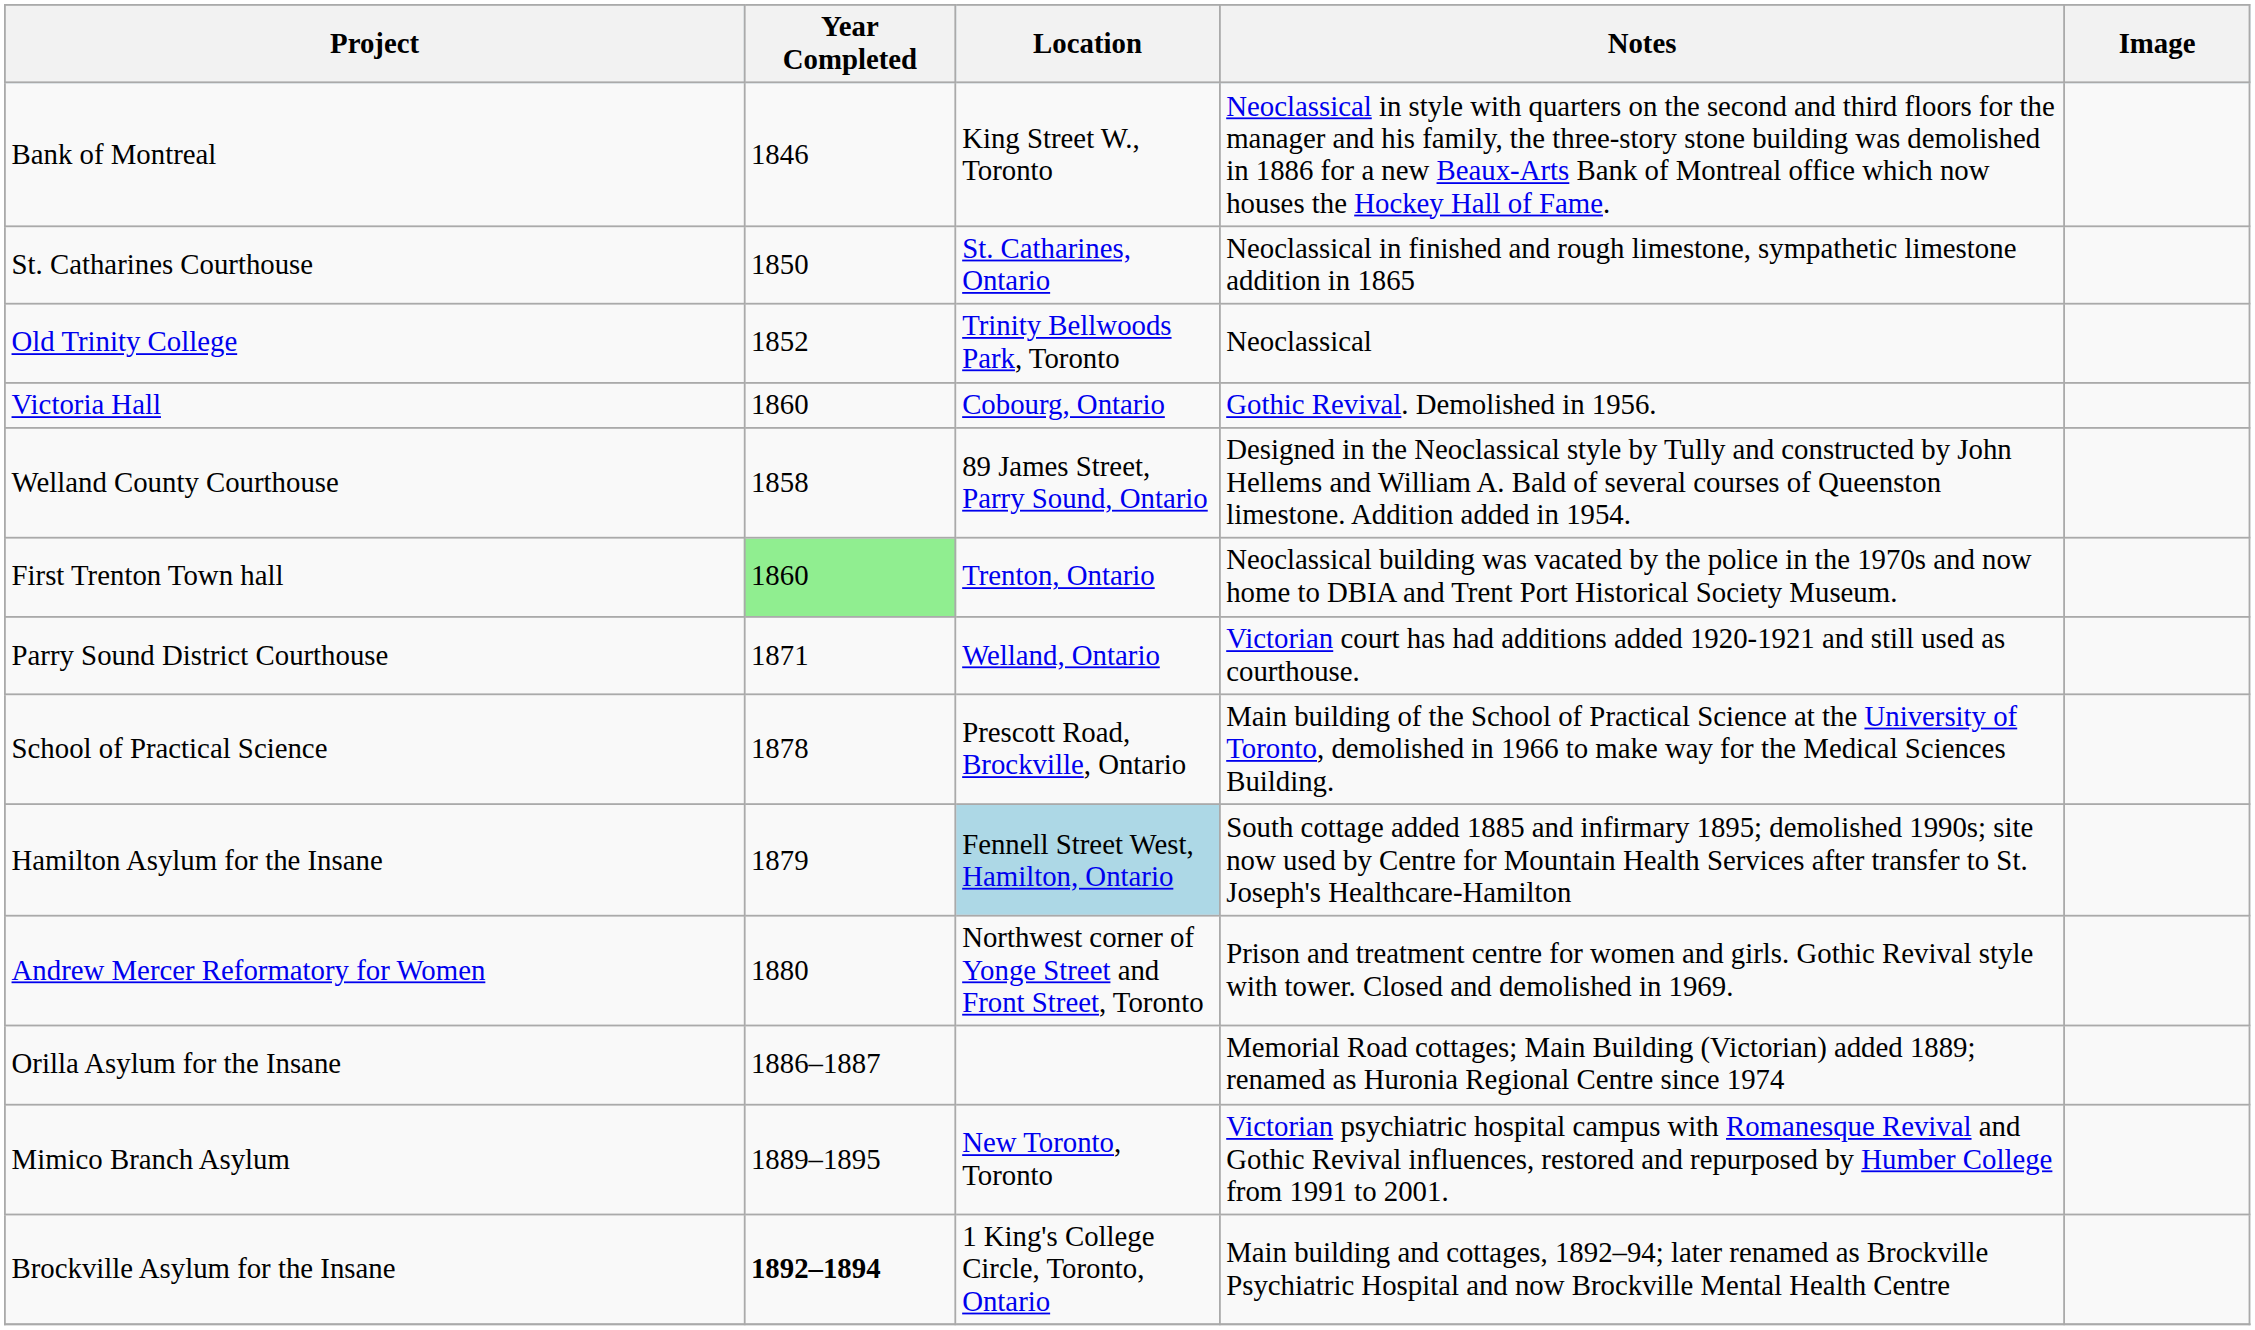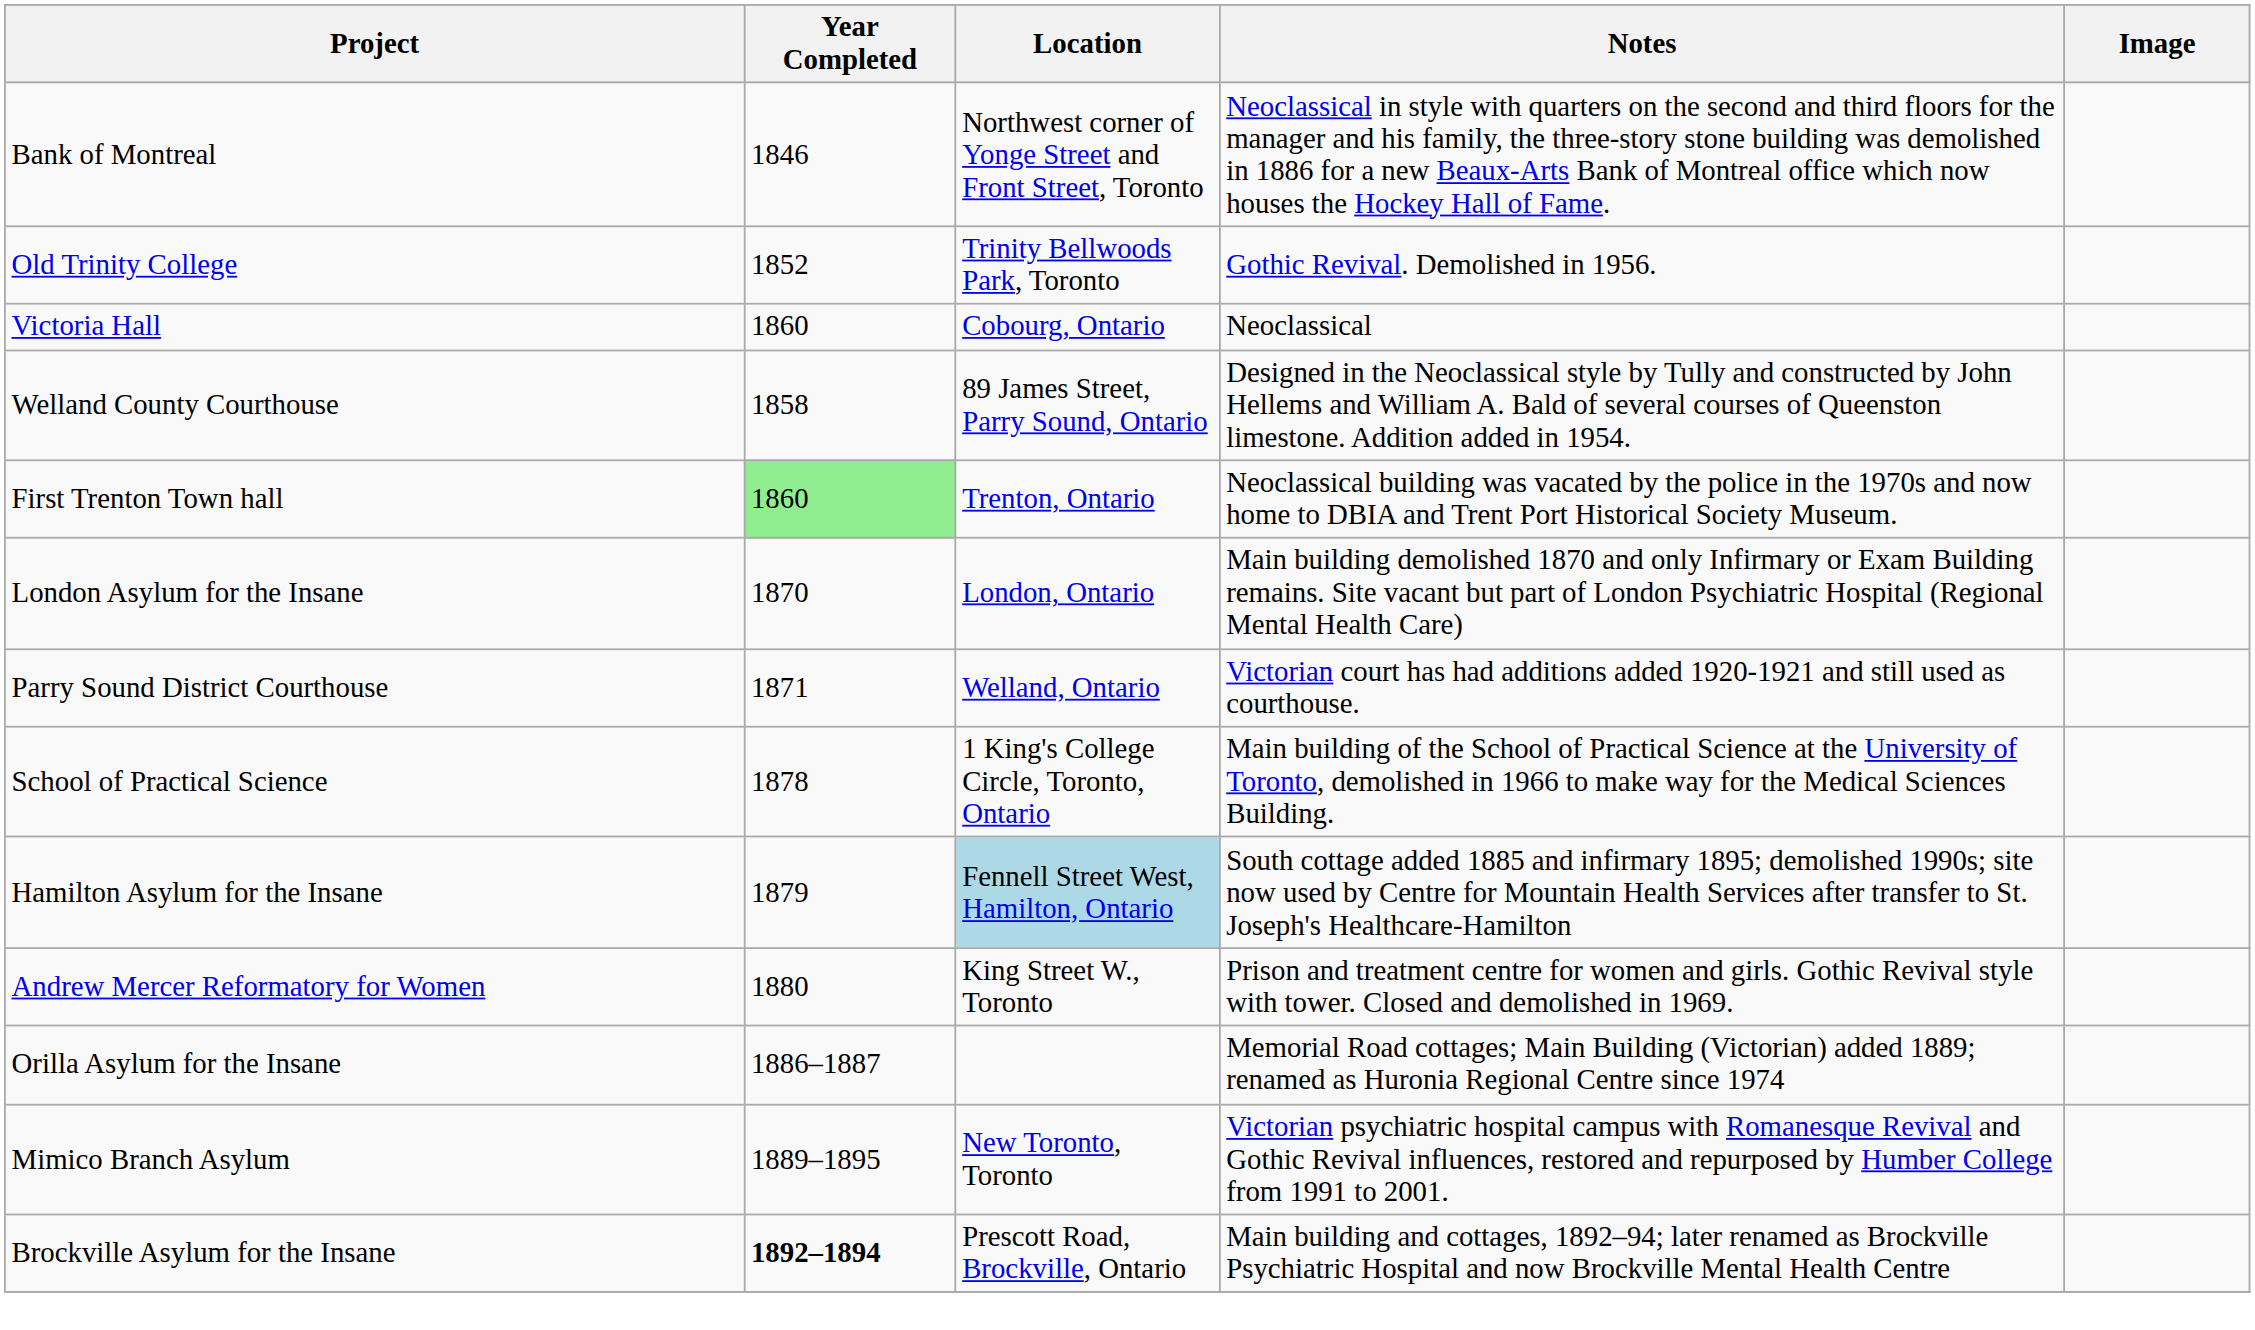Bank of Montreal | Location: King Street W., Toronto -> Northwest corner of Yonge Street and Front Street, Toronto
- row: St. Catharines Courthouse | 1850 | St. Catharines, Ontario | Neoclassical in finished and rough limestone, sympathetic limestone addition in 1865
Old Trinity College | Notes: Neoclassical -> Gothic Revival. Demolished in 1956.
Victoria Hall | Notes: Gothic Revival. Demolished in 1956. -> Neoclassical
+ row: London Asylum for the Insane | 1870 | London, Ontario | Main building demolished 1870 and only Infirmary or Exam Building remains. Site vacant but part of London Psychiatric Hospital (Regional Mental Health Care)
School of Practical Science | Location: Prescott Road, Brockville, Ontario -> 1 King's College Circle, Toronto, Ontario
Andrew Mercer Reformatory for Women | Location: Northwest corner of Yonge Street and Front Street, Toronto -> King Street W., Toronto
Brockville Asylum for the Insane | Location: 1 King's College Circle, Toronto, Ontario -> Prescott Road, Brockville, Ontario
